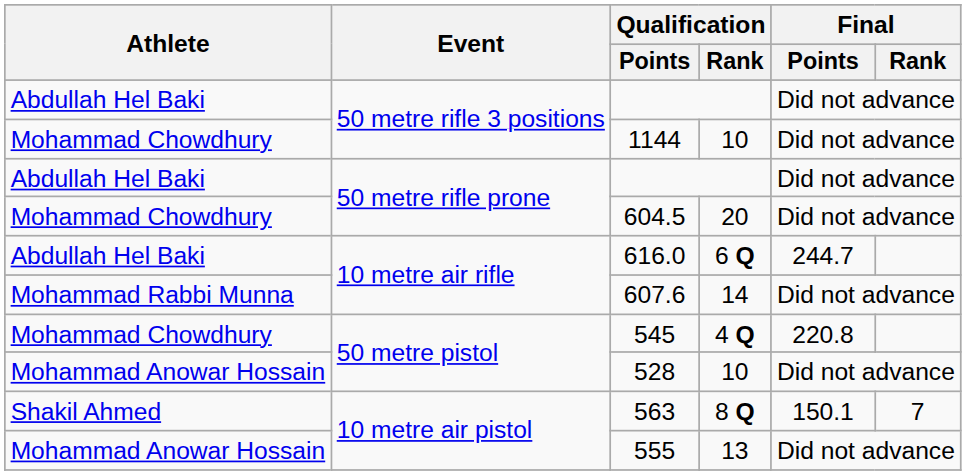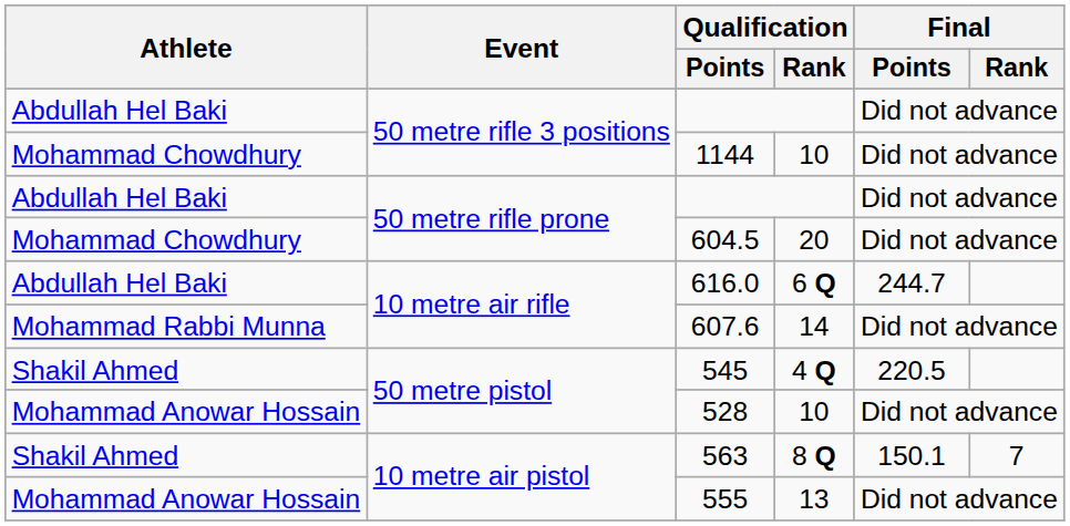545 | Athlete: Mohammad Chowdhury -> Shakil Ahmed
545 | Final / Points: 220.8 -> 220.5
